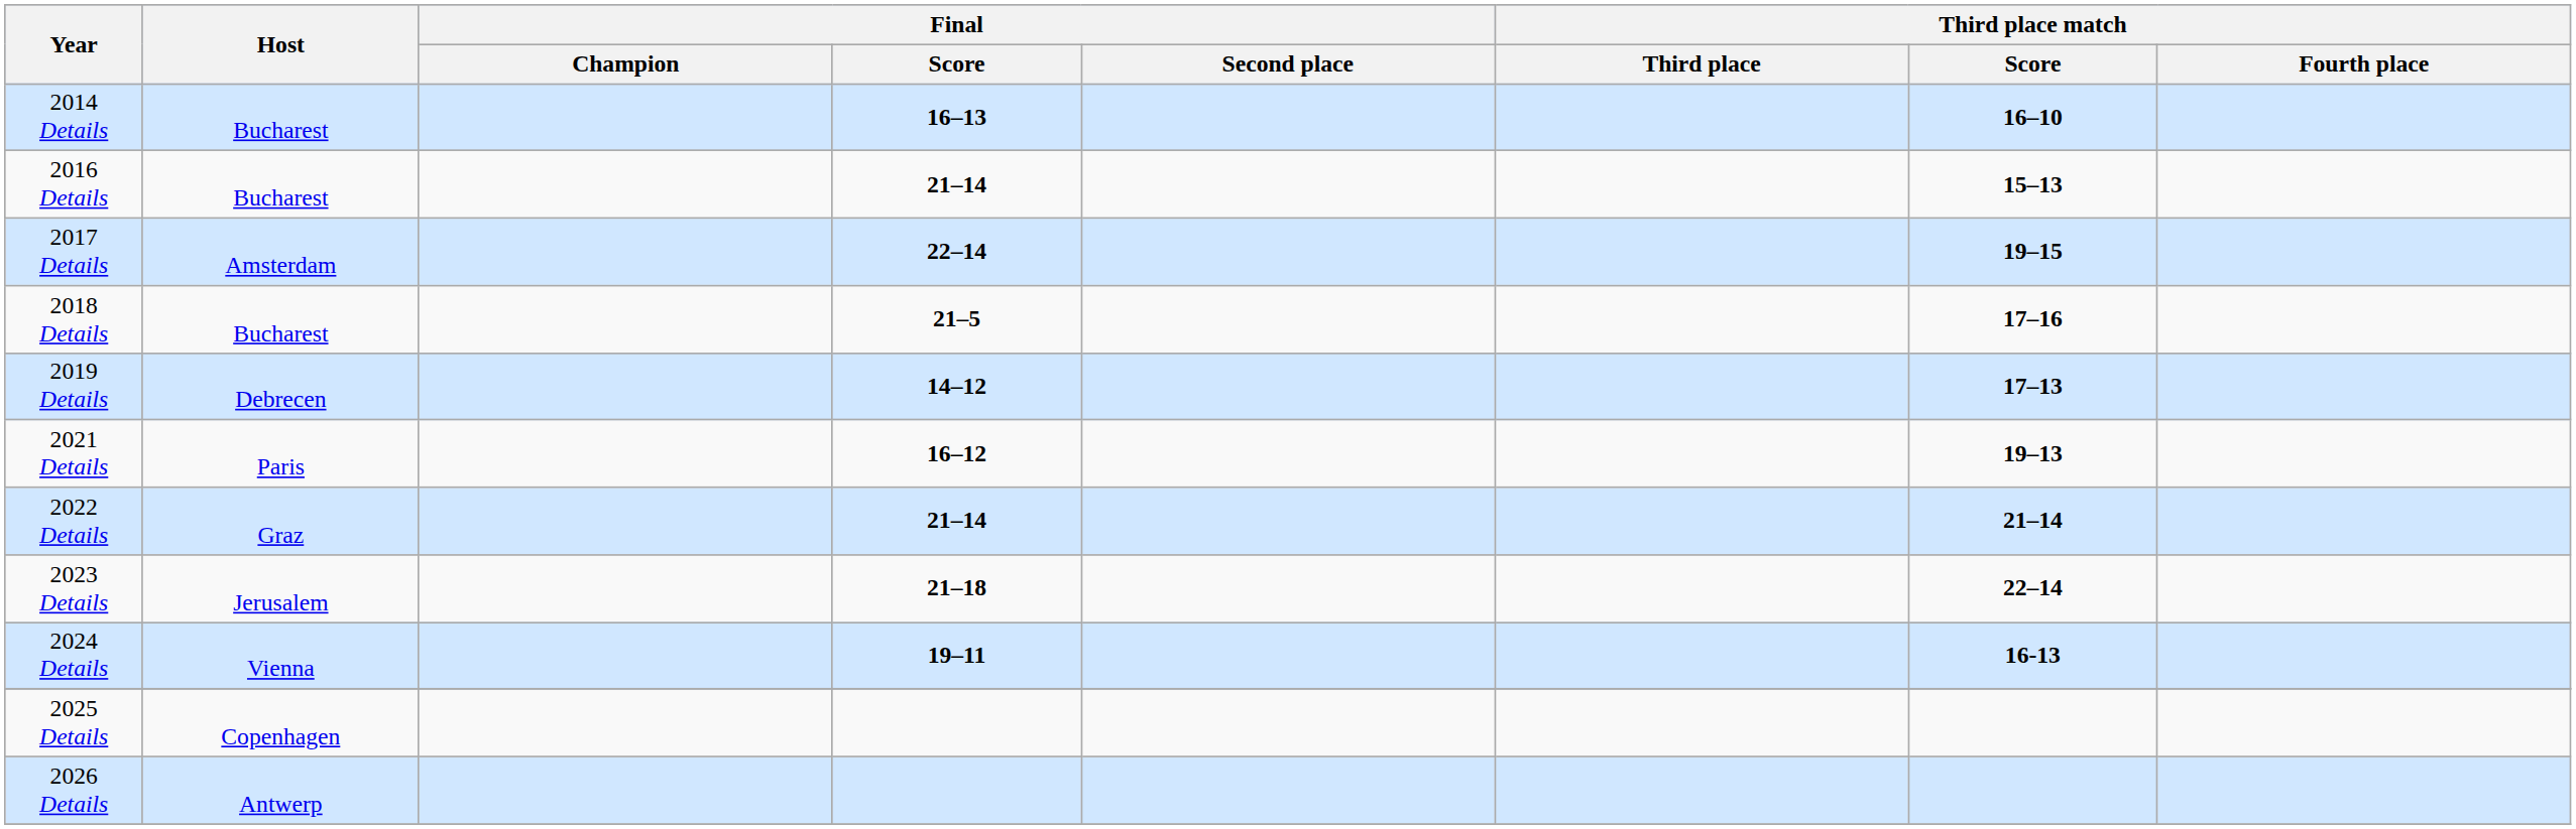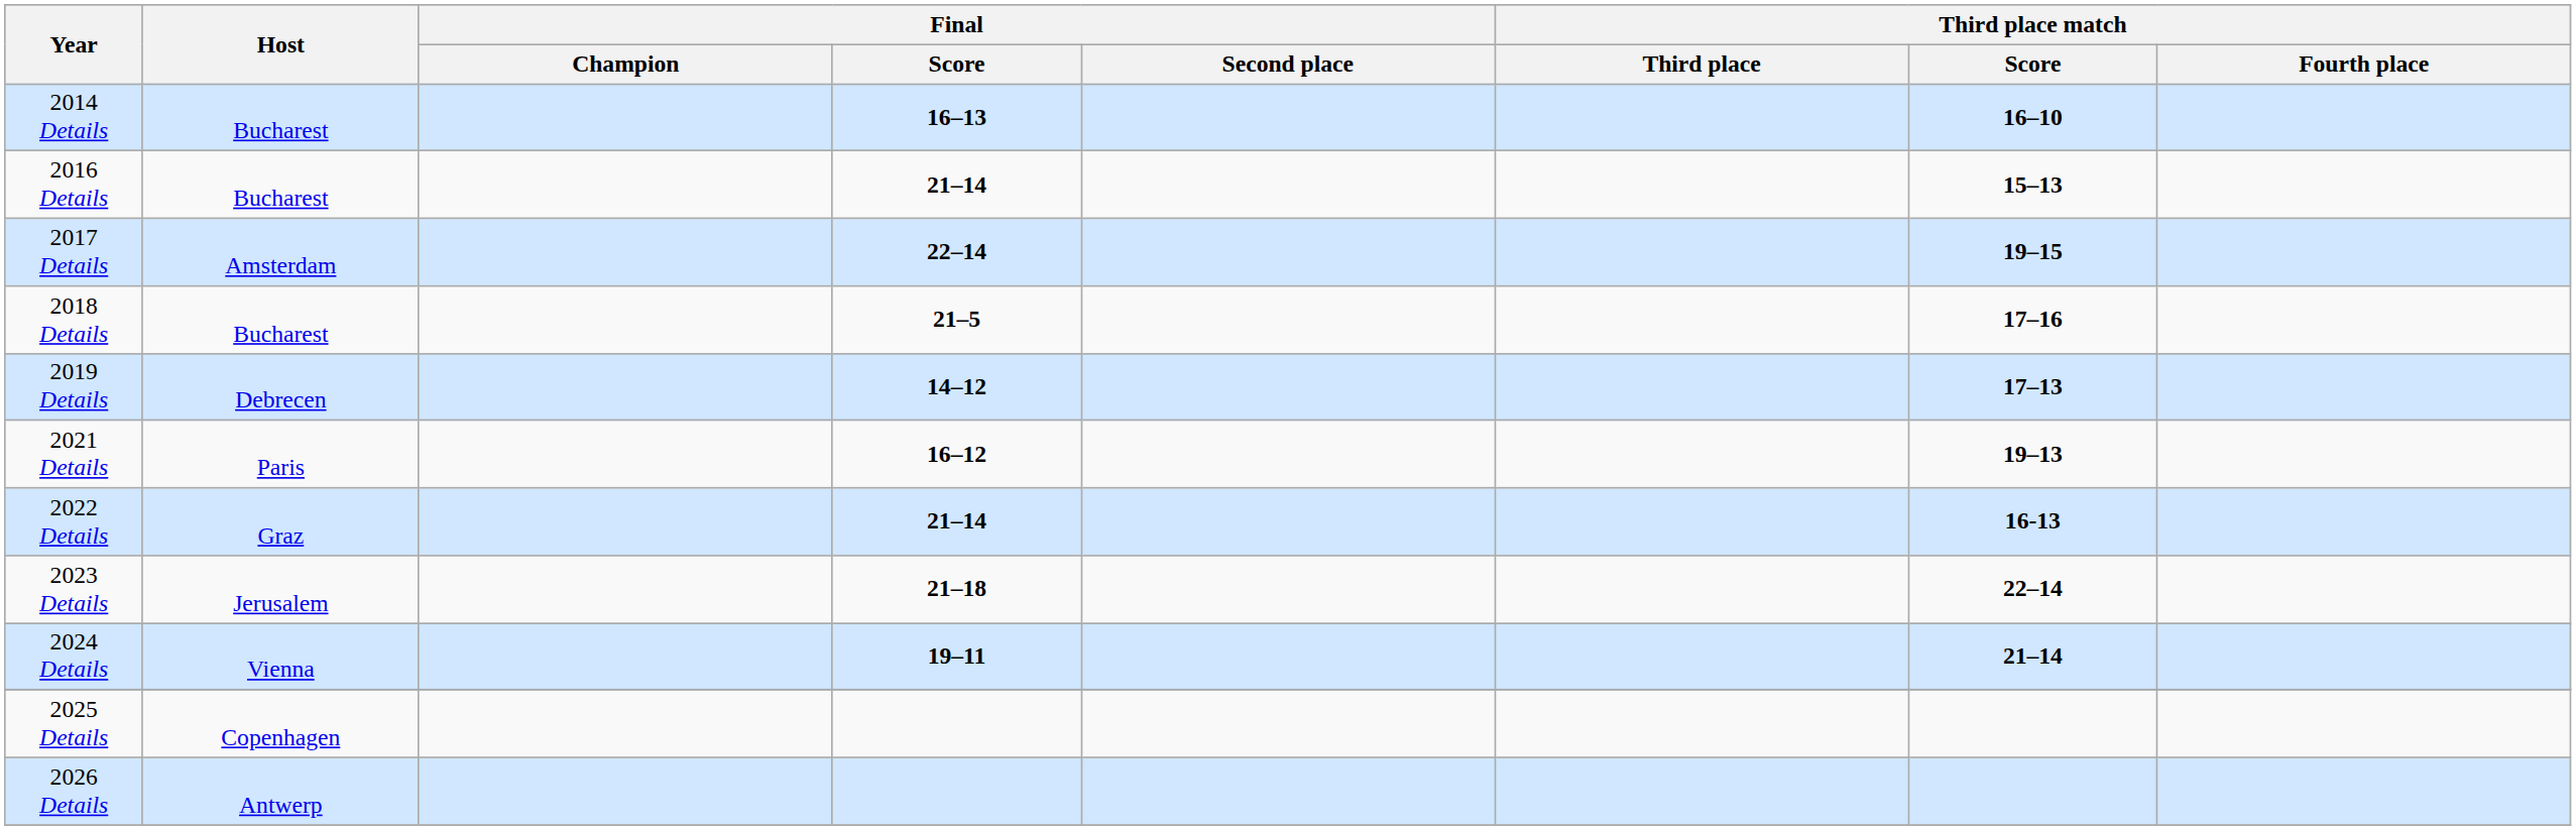2022 Details | Third place match / Score: 21–14 -> 16-13
2024 Details | Third place match / Score: 16-13 -> 21–14
